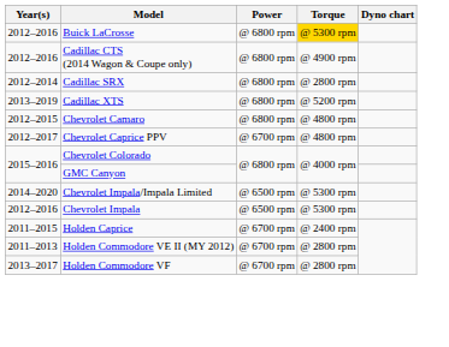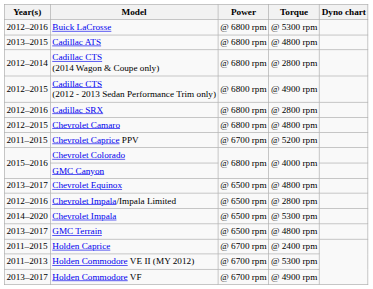Buick LaCrosse | Torque: gold background -> no background
+ row: 2013–2015 | Cadillac ATS | @ 6800 rpm | @ 4800 rpm
Cadillac CTS (2014 Wagon & Coupe only) | Year(s): 2012–2016 -> 2012–2014
Cadillac CTS (2014 Wagon & Coupe only) | Torque: @ 4900 rpm -> @ 2800 rpm
+ row: 2012–2015 | Cadillac CTS (2012 - 2013 Sedan Performance Trim only) | @ 6800 rpm | @ 4900 rpm
Cadillac SRX | Year(s): 2012–2014 -> 2012–2016
- row: 2013–2019 | Cadillac XTS | @ 6800 rpm | @ 5200 rpm
Chevrolet Caprice PPV | Year(s): 2012–2017 -> 2011–2015
Chevrolet Caprice PPV | Torque: @ 4800 rpm -> @ 5200 rpm
+ row: 2013–2017 | Chevrolet Equinox | @ 6500 rpm | @ 4800 rpm
Chevrolet Impala/Impala Limited | Year(s): 2014–2020 -> 2012–2016
Chevrolet Impala/Impala Limited | Torque: @ 5300 rpm -> @ 2800 rpm
Chevrolet Impala | Year(s): 2012–2016 -> 2014–2020
+ row: 2013–2017 | GMC Terrain | @ 6500 rpm | @ 4800 rpm
Holden Commodore VE II (MY 2012) | Torque: @ 2800 rpm -> @ 5300 rpm
Holden Commodore VF | Torque: @ 2800 rpm -> @ 4900 rpm
